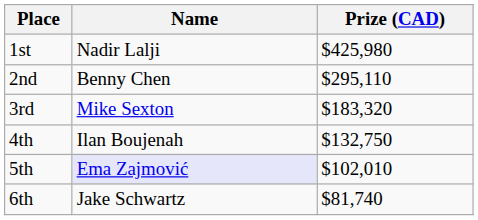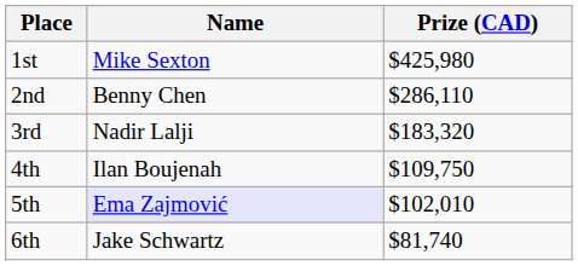1st | Name: Nadir Lalji -> Mike Sexton
2nd | Prize (CAD): $295,110 -> $286,110
3rd | Name: Mike Sexton -> Nadir Lalji
4th | Prize (CAD): $132,750 -> $109,750
